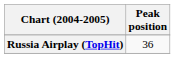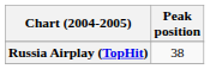Russia Airplay (TopHit) | Peak position: 36 -> 38
